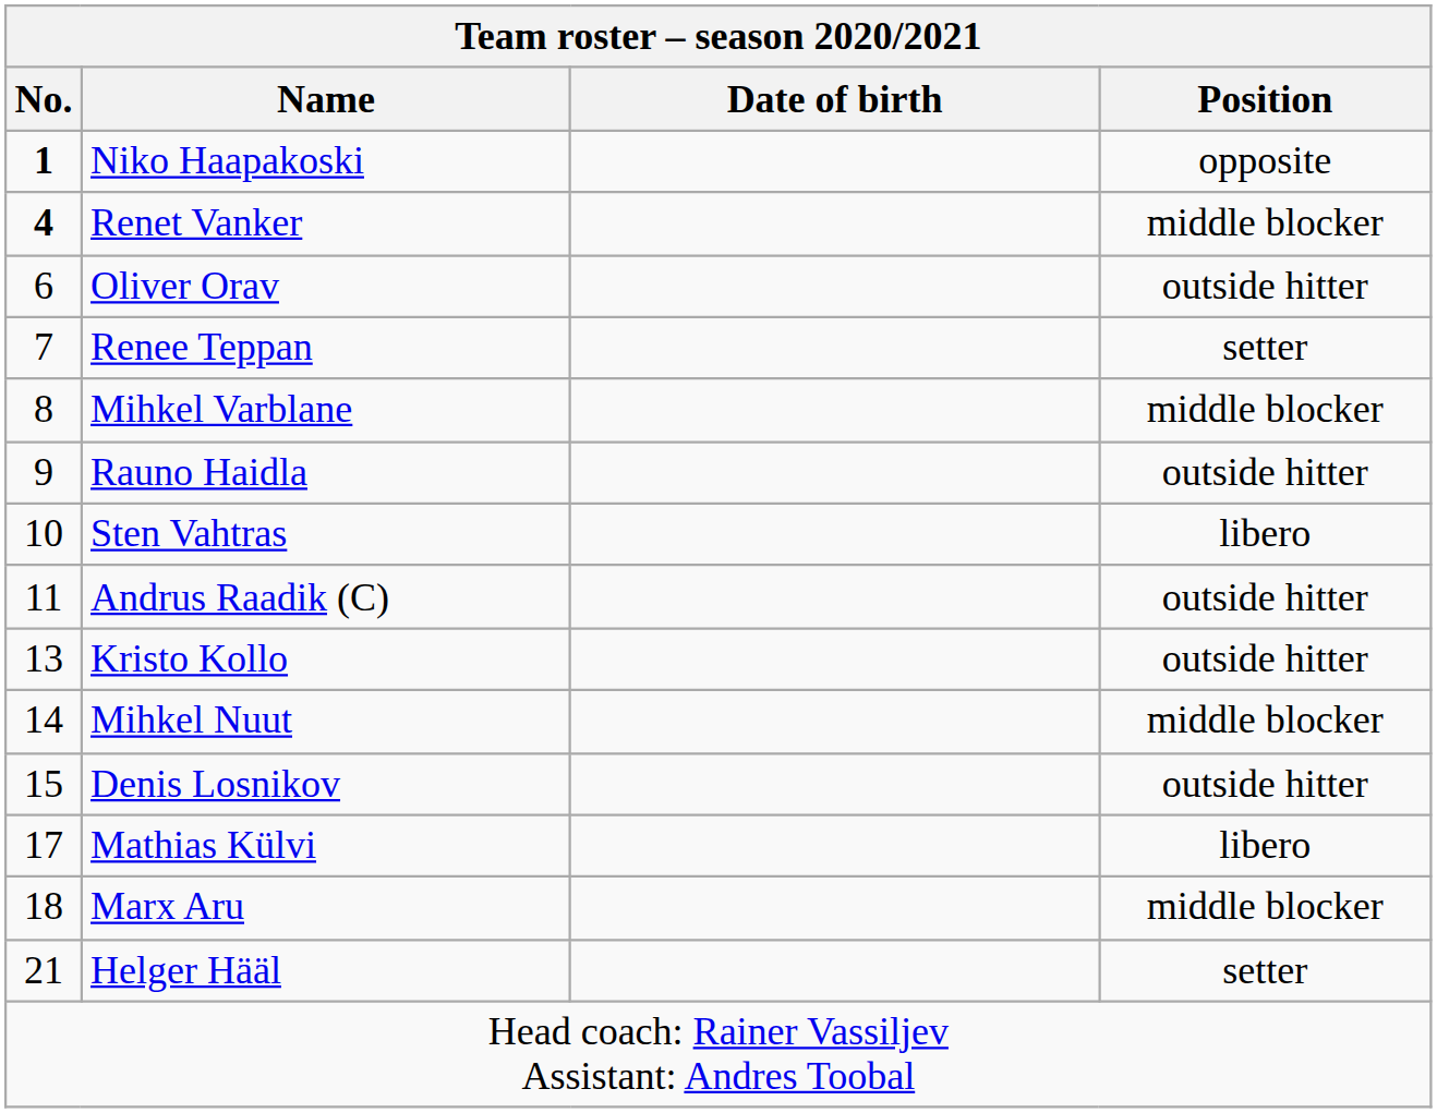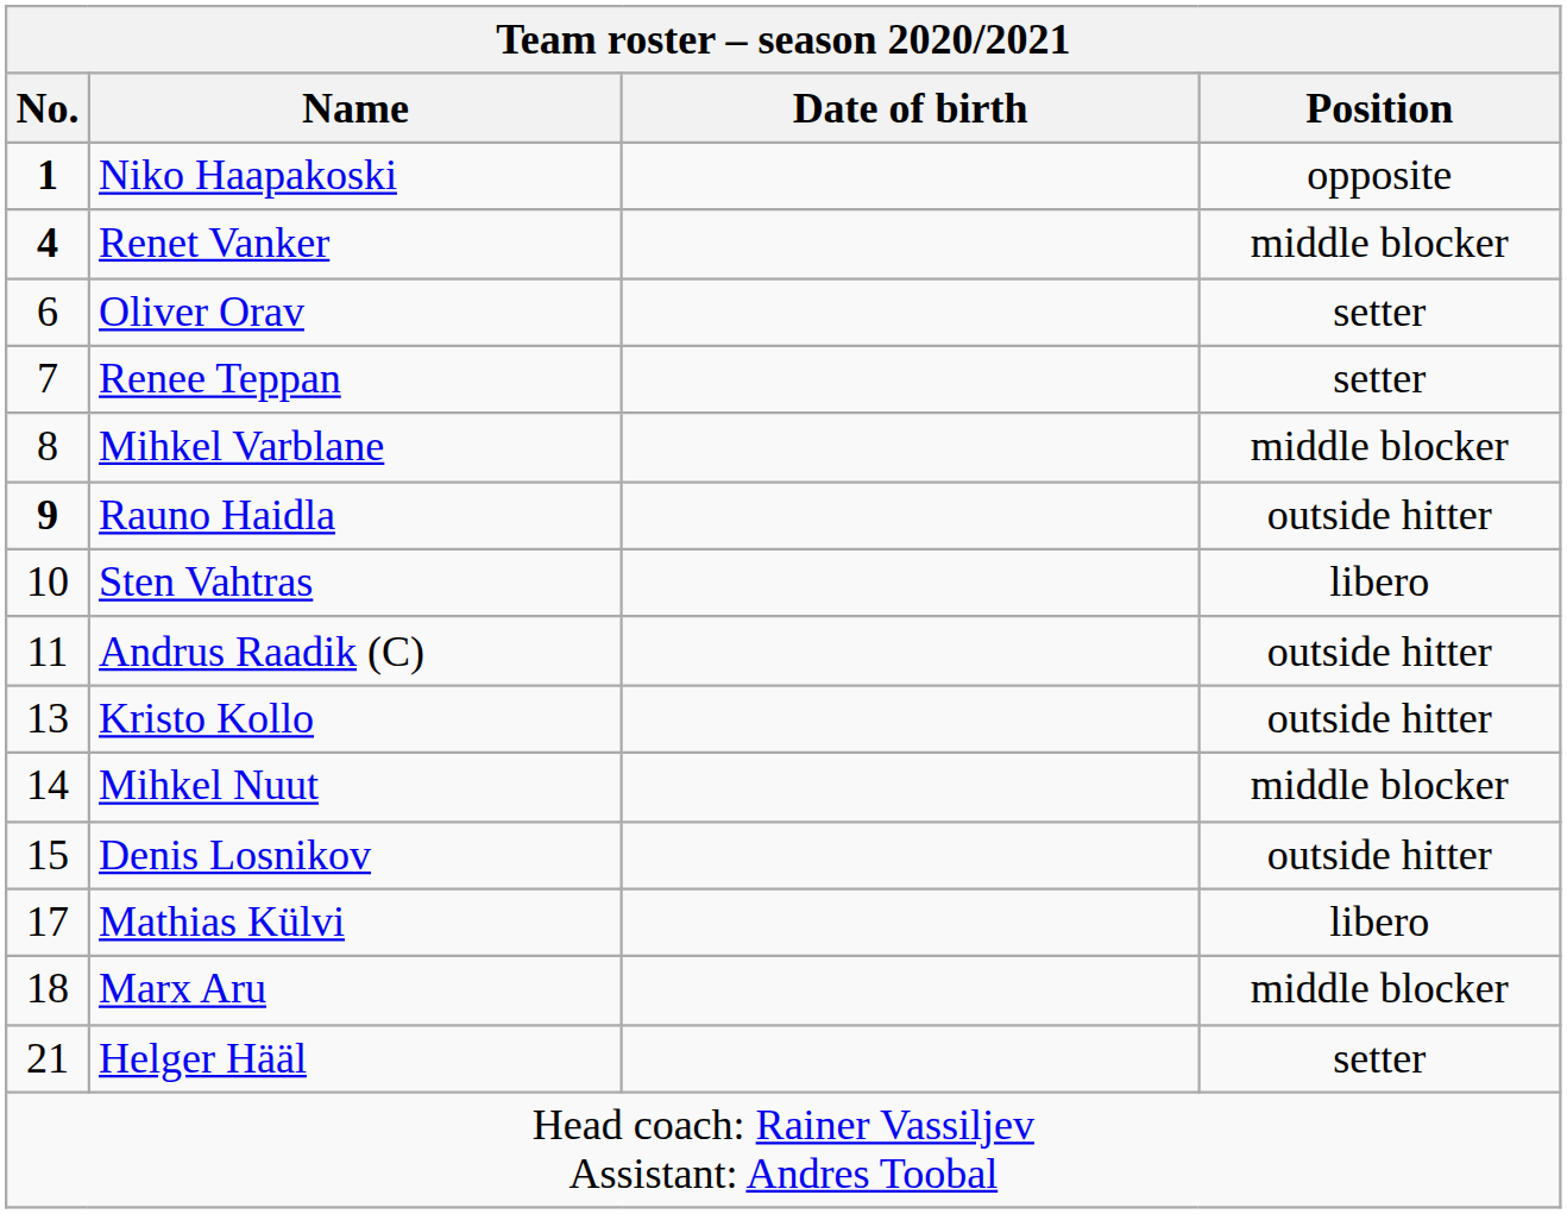Oliver Orav | Position: outside hitter -> setter
Rauno Haidla | No.: normal -> bold
